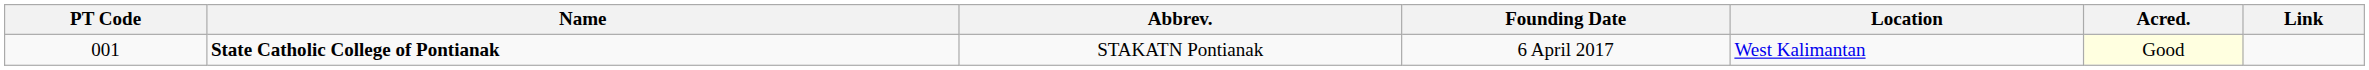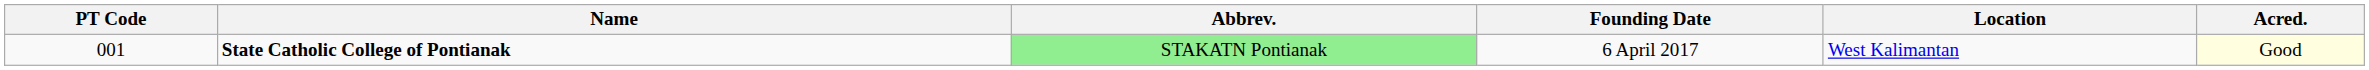- column: Link
State Catholic College of Pontianak | Abbrev.: no background -> lightgreen background
